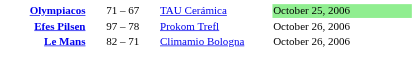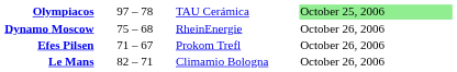Olympiacos | column 2: 71 – 67 -> 97 – 78
+ row: Dynamo Moscow | 75 – 68 | RheinEnergie | October 26, 2006
Efes Pilsen | column 2: 97 – 78 -> 71 – 67
